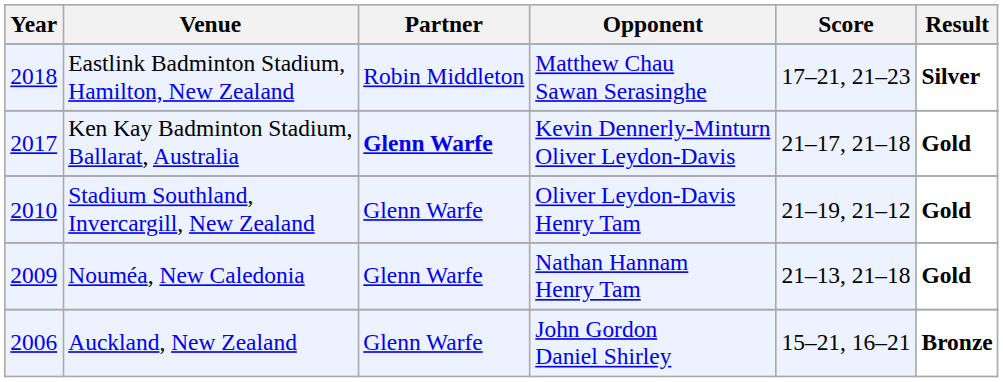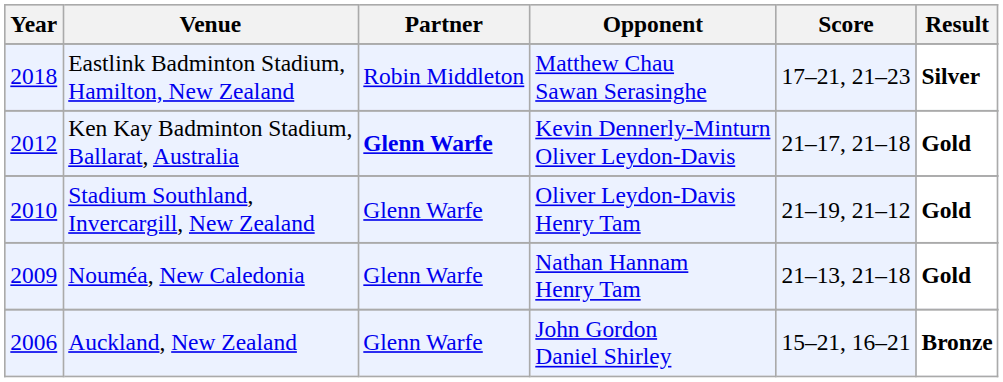Ken Kay Badminton Stadium, Ballarat, Australia | Year: 2017 -> 2012
